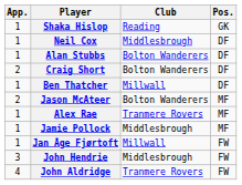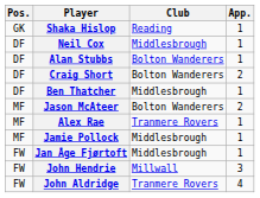columns swapped: Pos. <-> App.
Ben Thatcher | Club: Millwall -> Middlesbrough
Jan Åge Fjørtoft | Club: Millwall -> Middlesbrough
John Hendrie | Club: Middlesbrough -> Millwall
